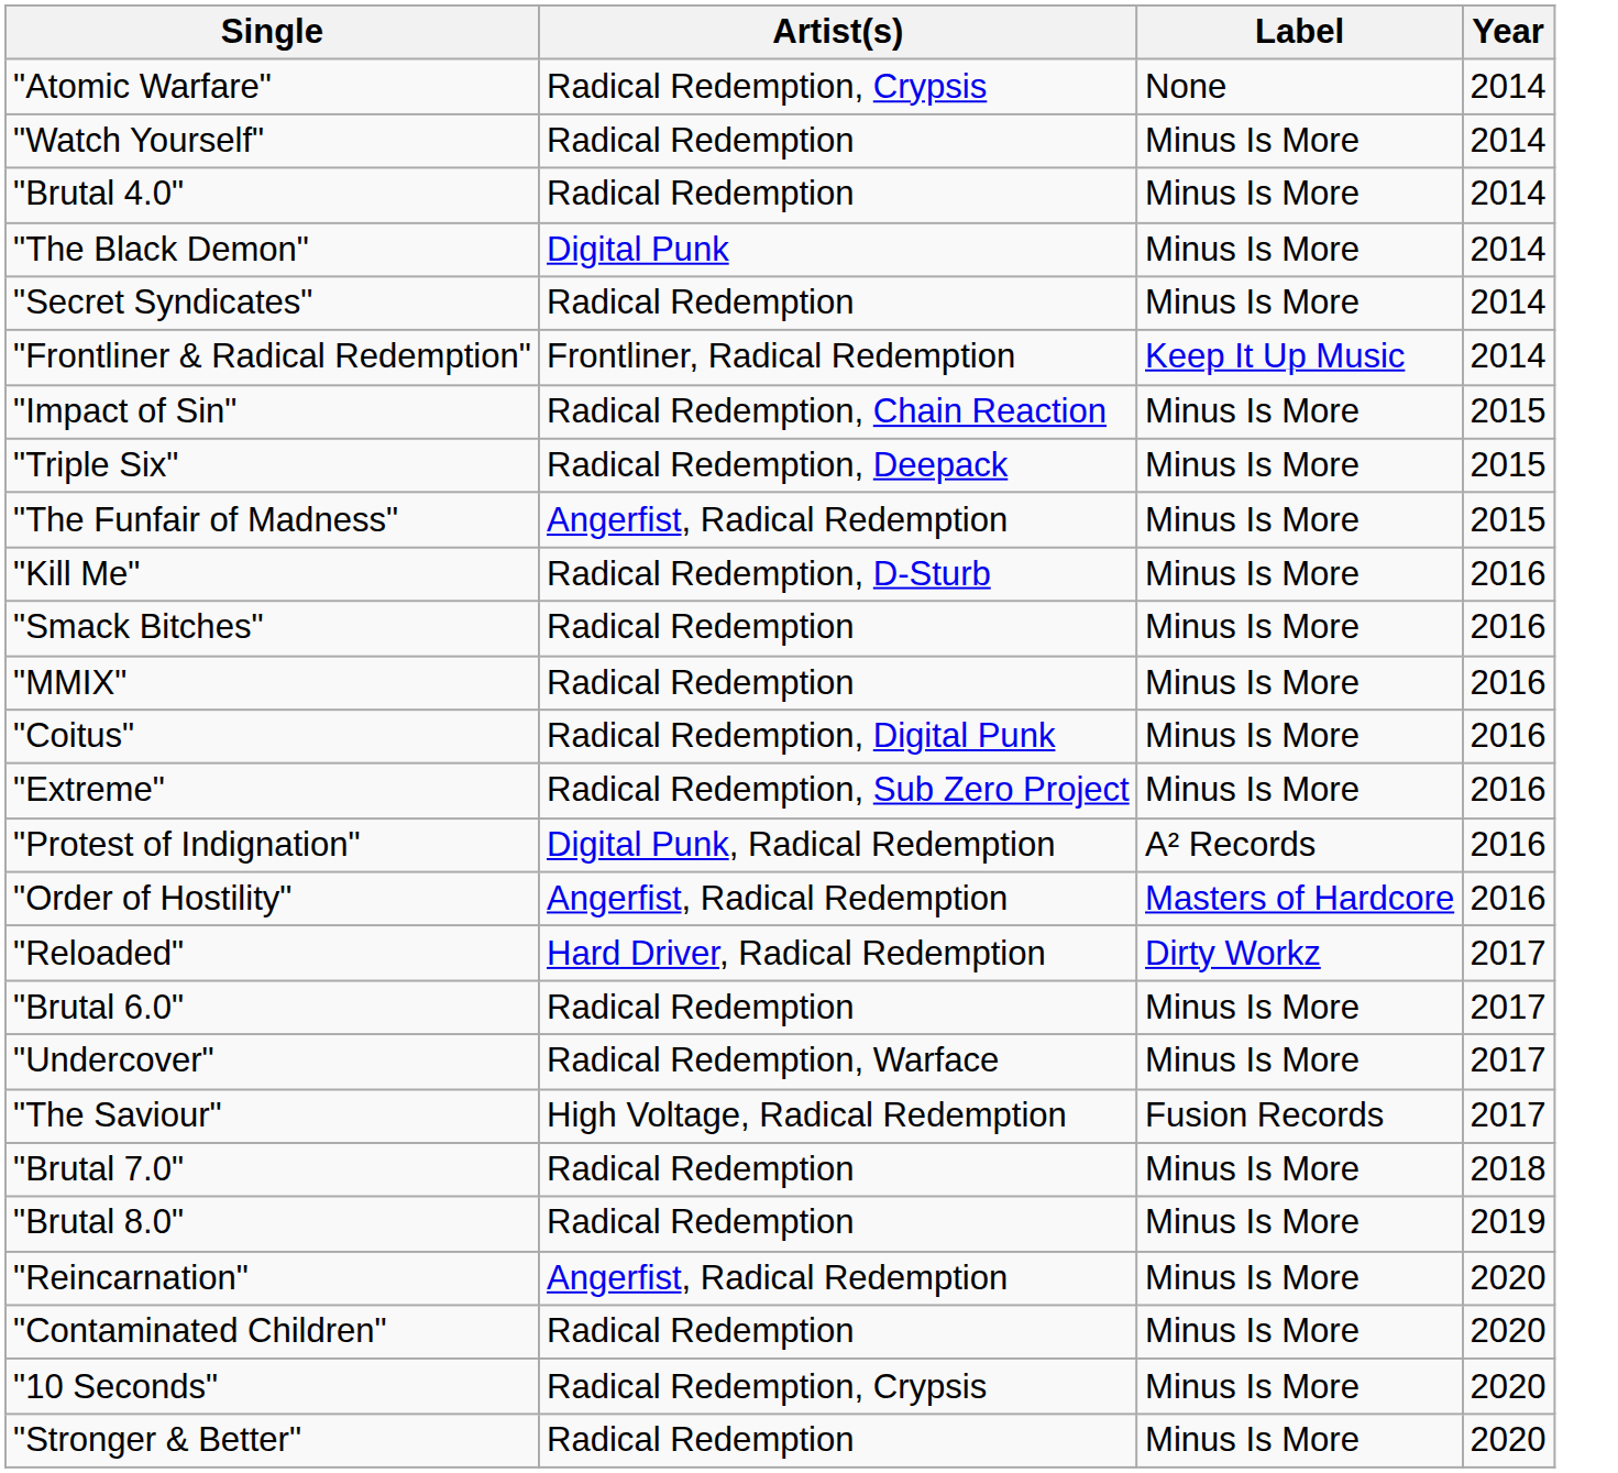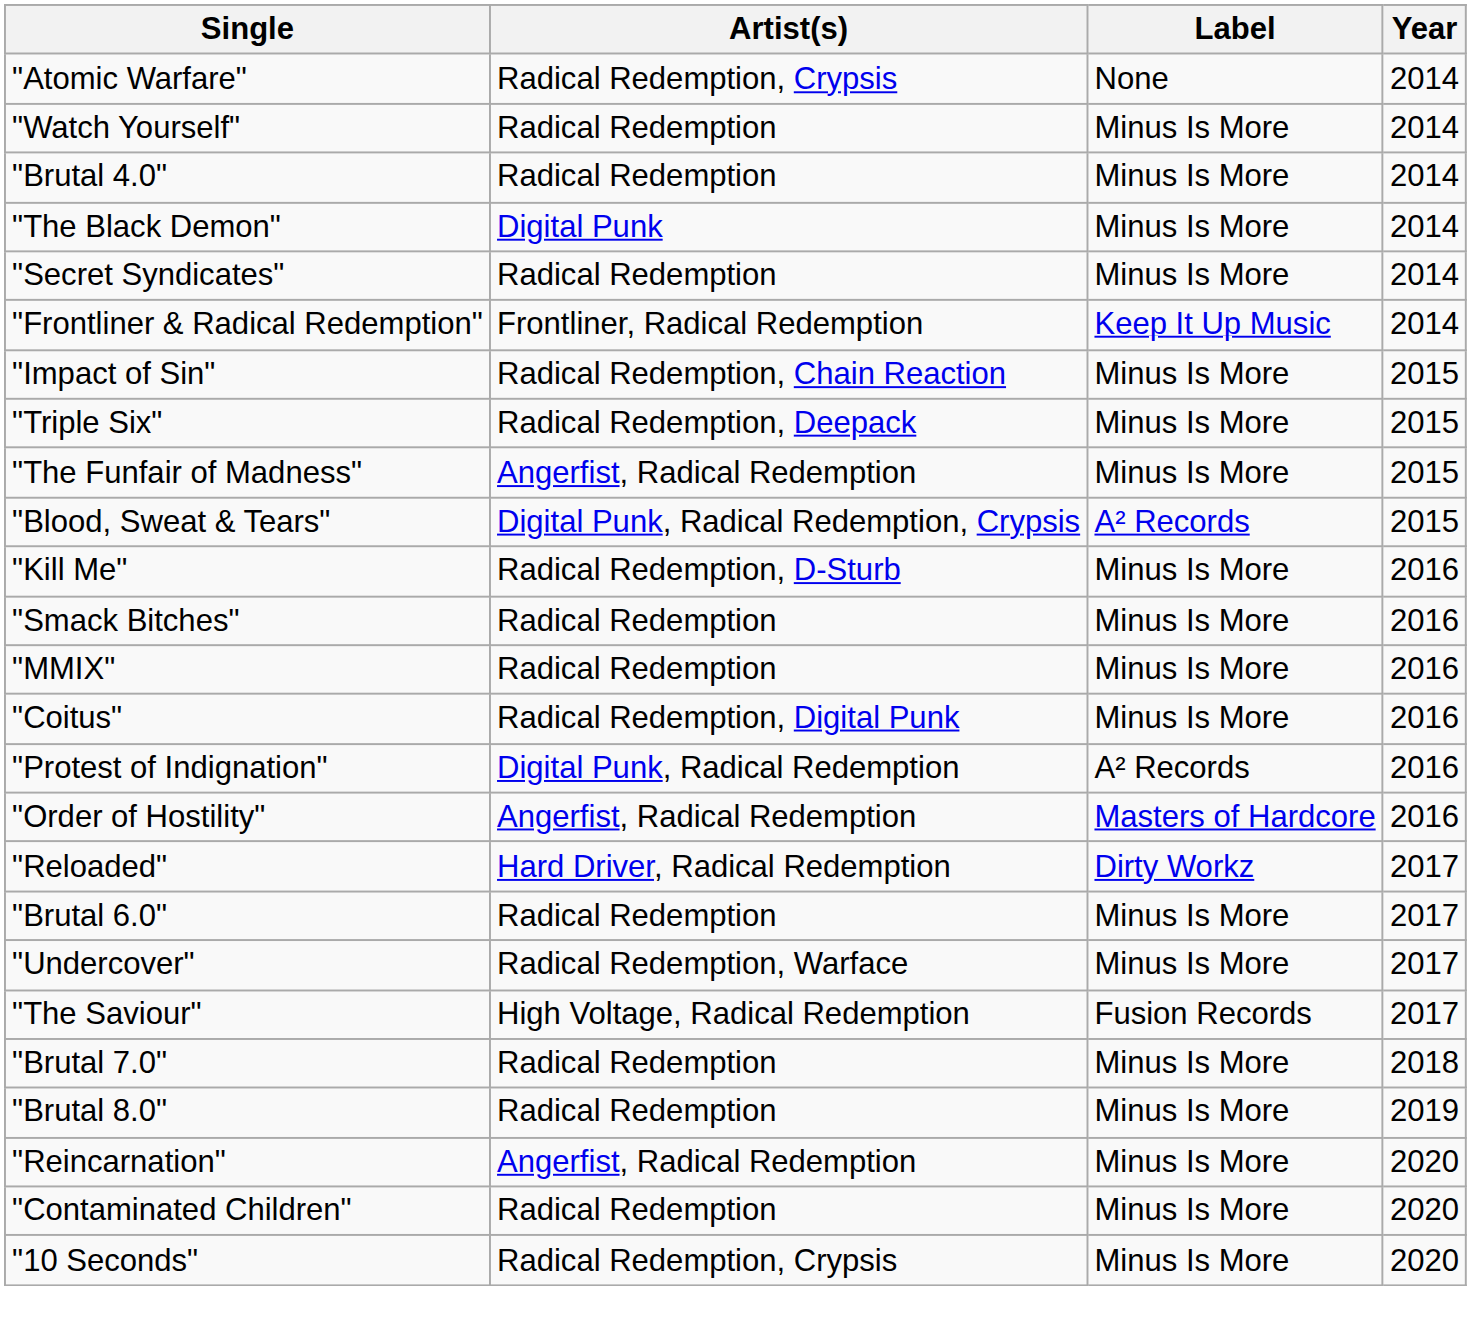+ row: "Blood, Sweat & Tears" | Digital Punk, Radical Redemption, Crypsis | A² Records | 2015
- row: "Extreme" | Radical Redemption, Sub Zero Project | Minus Is More | 2016
- row: "Stronger & Better" | Radical Redemption | Minus Is More | 2020
